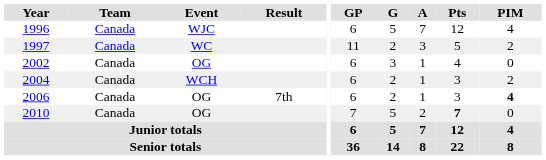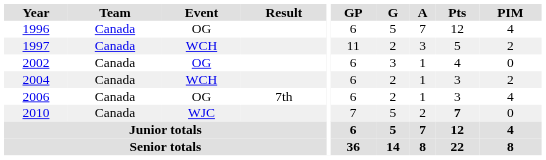1996 | Event: WJC -> OG
1997 | Event: WC -> WCH
2006 | PIM: bold -> normal
2010 | Event: OG -> WJC
